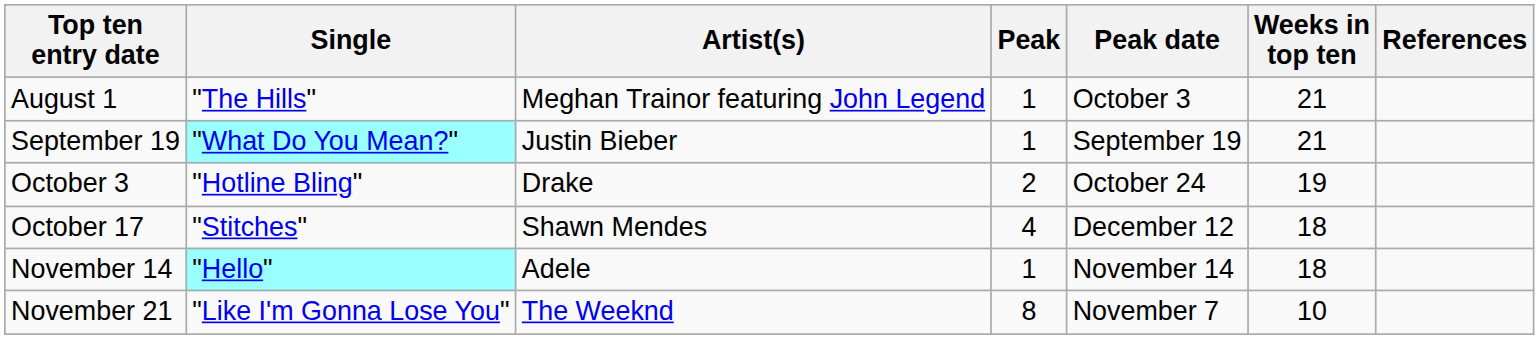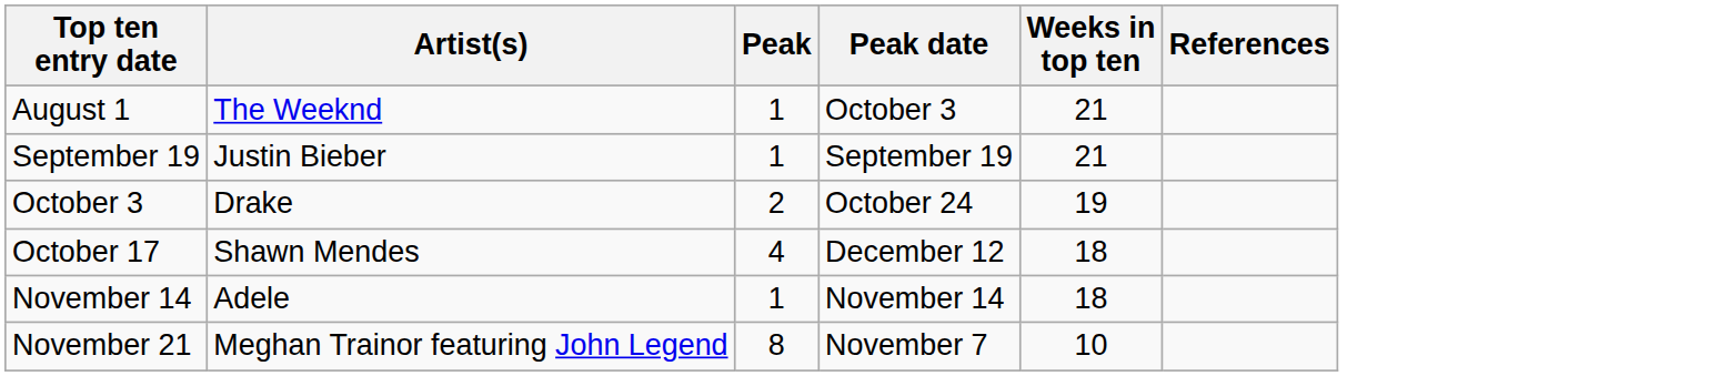- column: Single | "The Hills" | "What Do You Mean?" | "Hotline Bling" | "Stitches" | "Hello" | "Like I'm Gonna Lose You"
August 1 | Artist(s): Meghan Trainor featuring John Legend -> The Weeknd
November 21 | Artist(s): The Weeknd -> Meghan Trainor featuring John Legend
